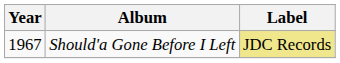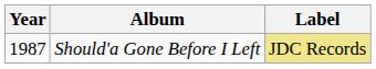Should'a Gone Before I Left | Year: 1967 -> 1987
